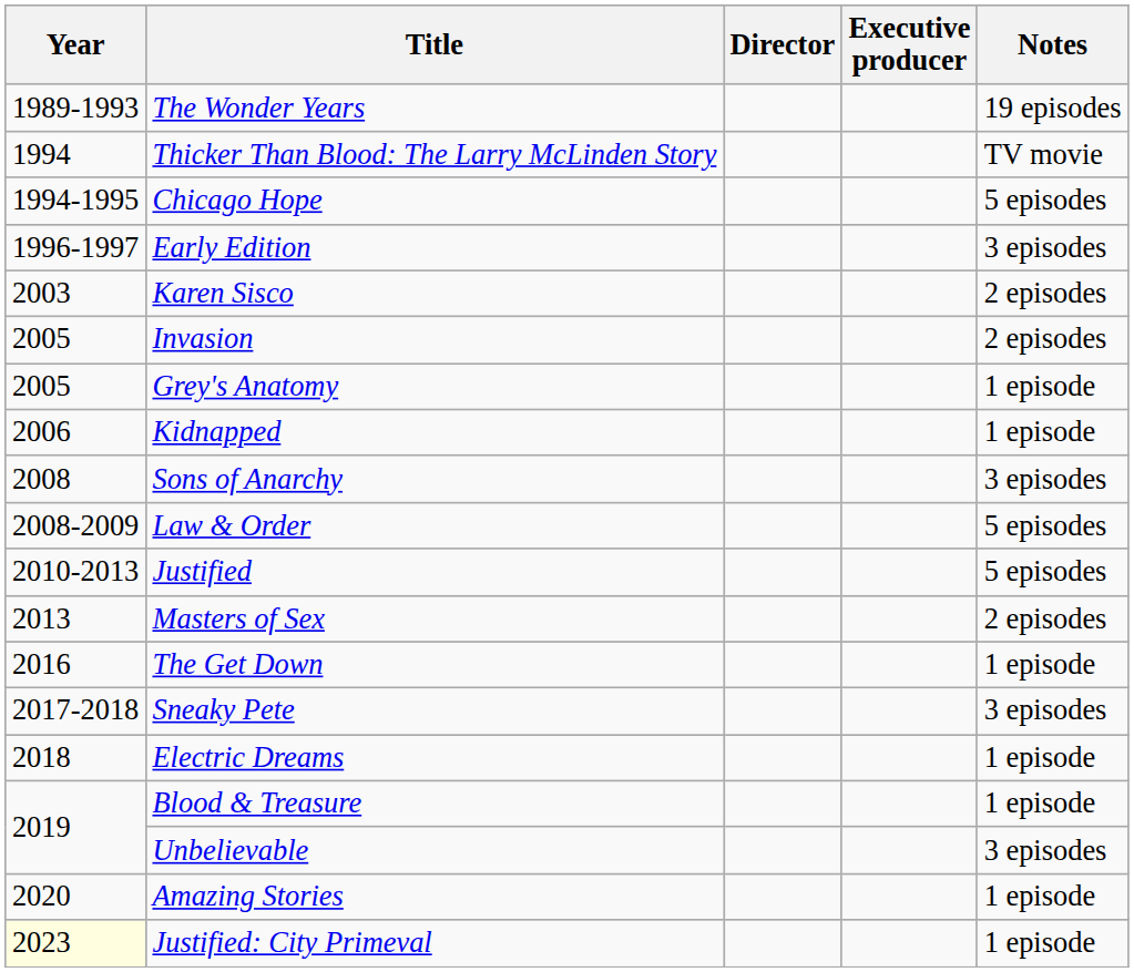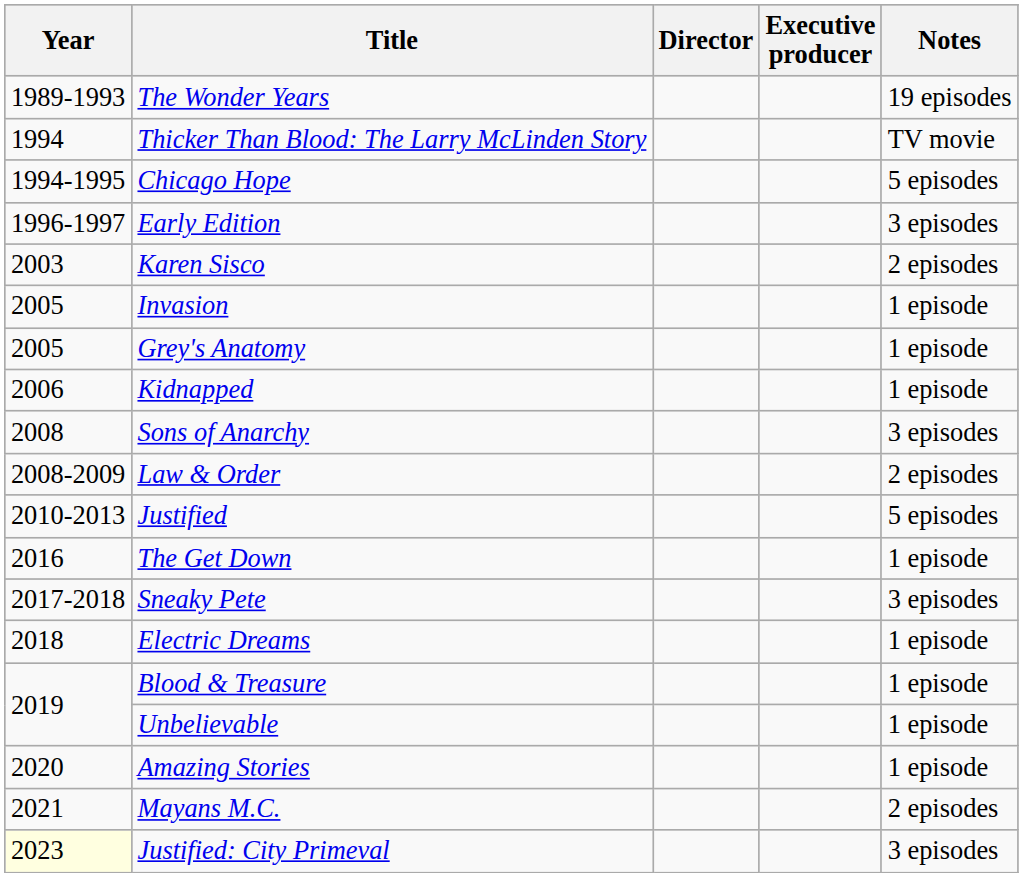Invasion | Notes: 2 episodes -> 1 episode
Law & Order | Notes: 5 episodes -> 2 episodes
- row: 2013 | Masters of Sex | 2 episodes
Unbelievable | Notes: 3 episodes -> 1 episode
+ row: 2021 | Mayans M.C. | 2 episodes
Justified: City Primeval | Notes: 1 episode -> 3 episodes
